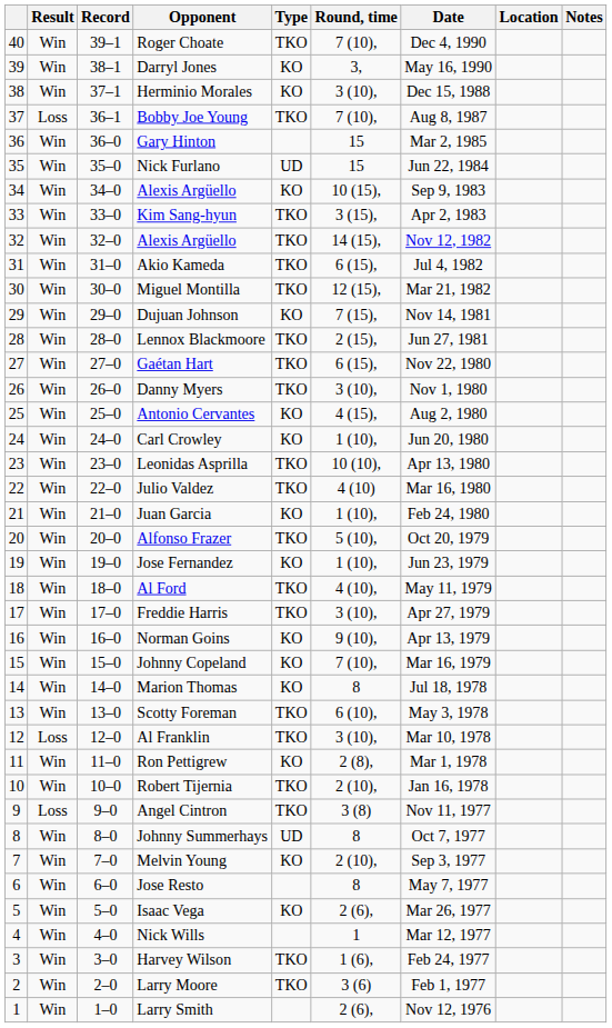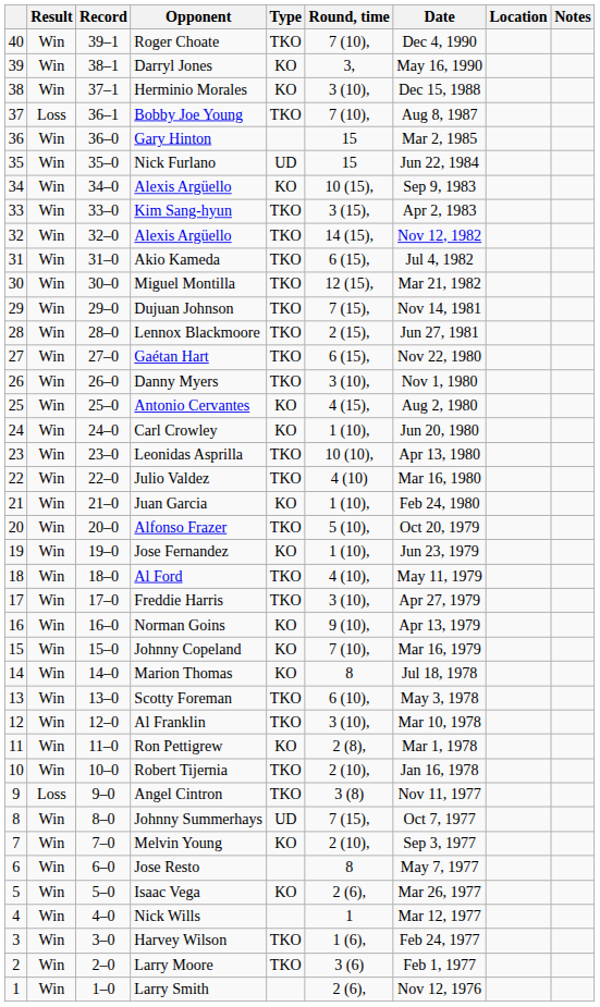Dujuan Johnson | Type: KO -> TKO
Al Franklin | Result: Loss -> Win
Johnny Summerhays | Round, time: 8 -> 7 (15),
